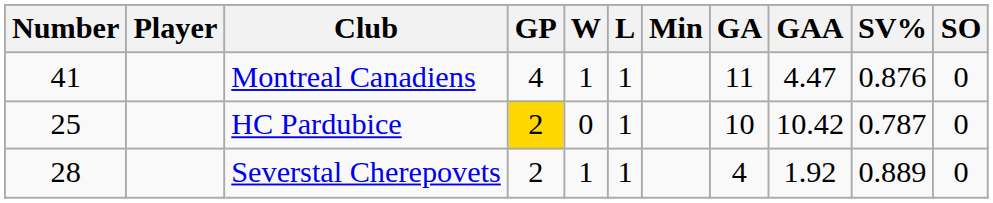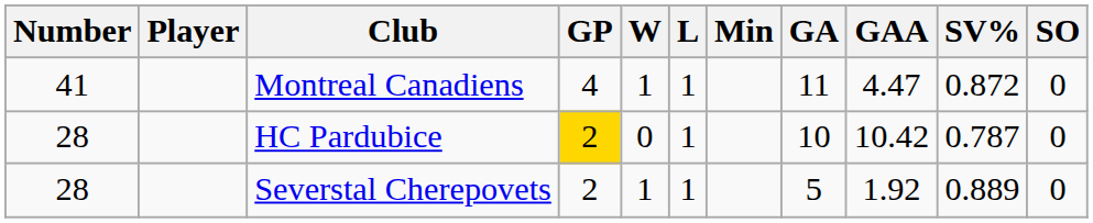Montreal Canadiens | SV%: 0.876 -> 0.872
HC Pardubice | Number: 25 -> 28
Severstal Cherepovets | GA: 4 -> 5
